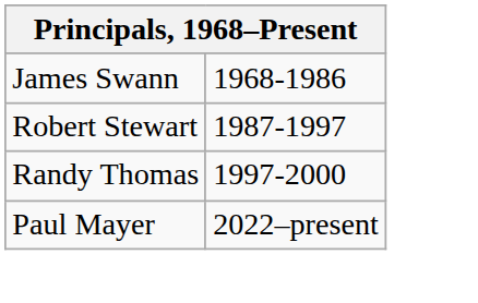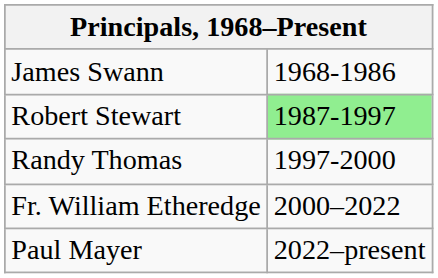Robert Stewart | column 2: no background -> lightgreen background
+ row: Fr. William Etheredge | 2000–2022
